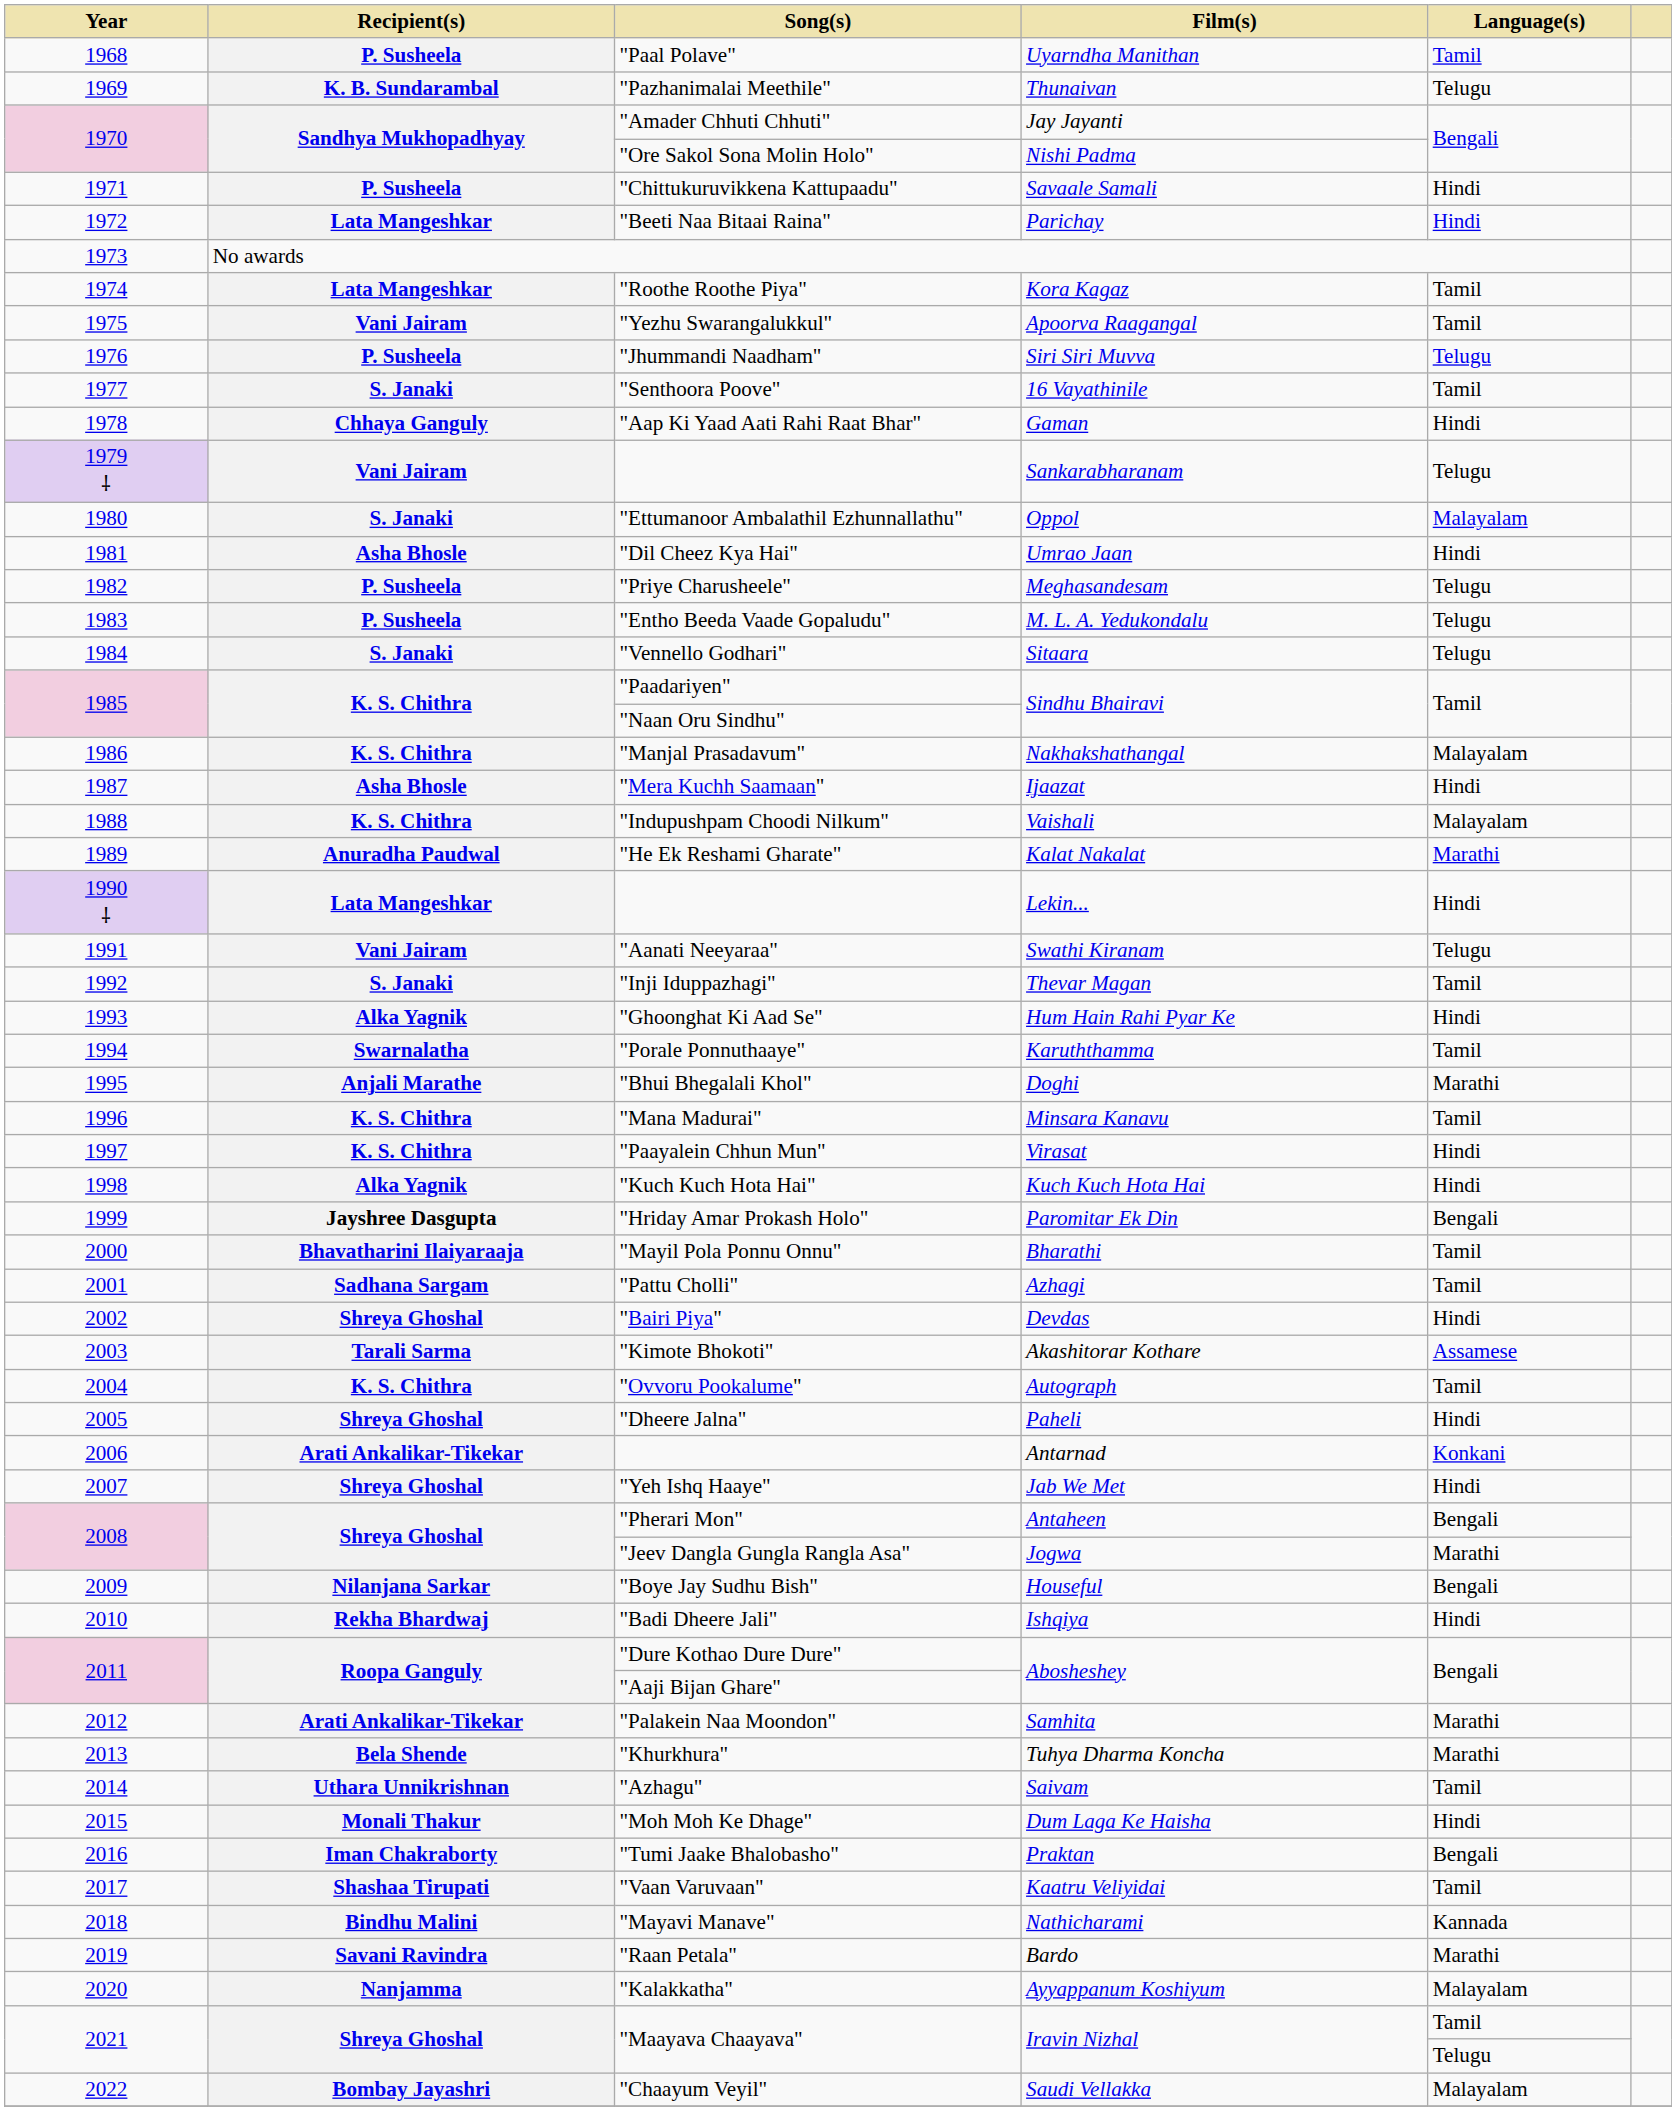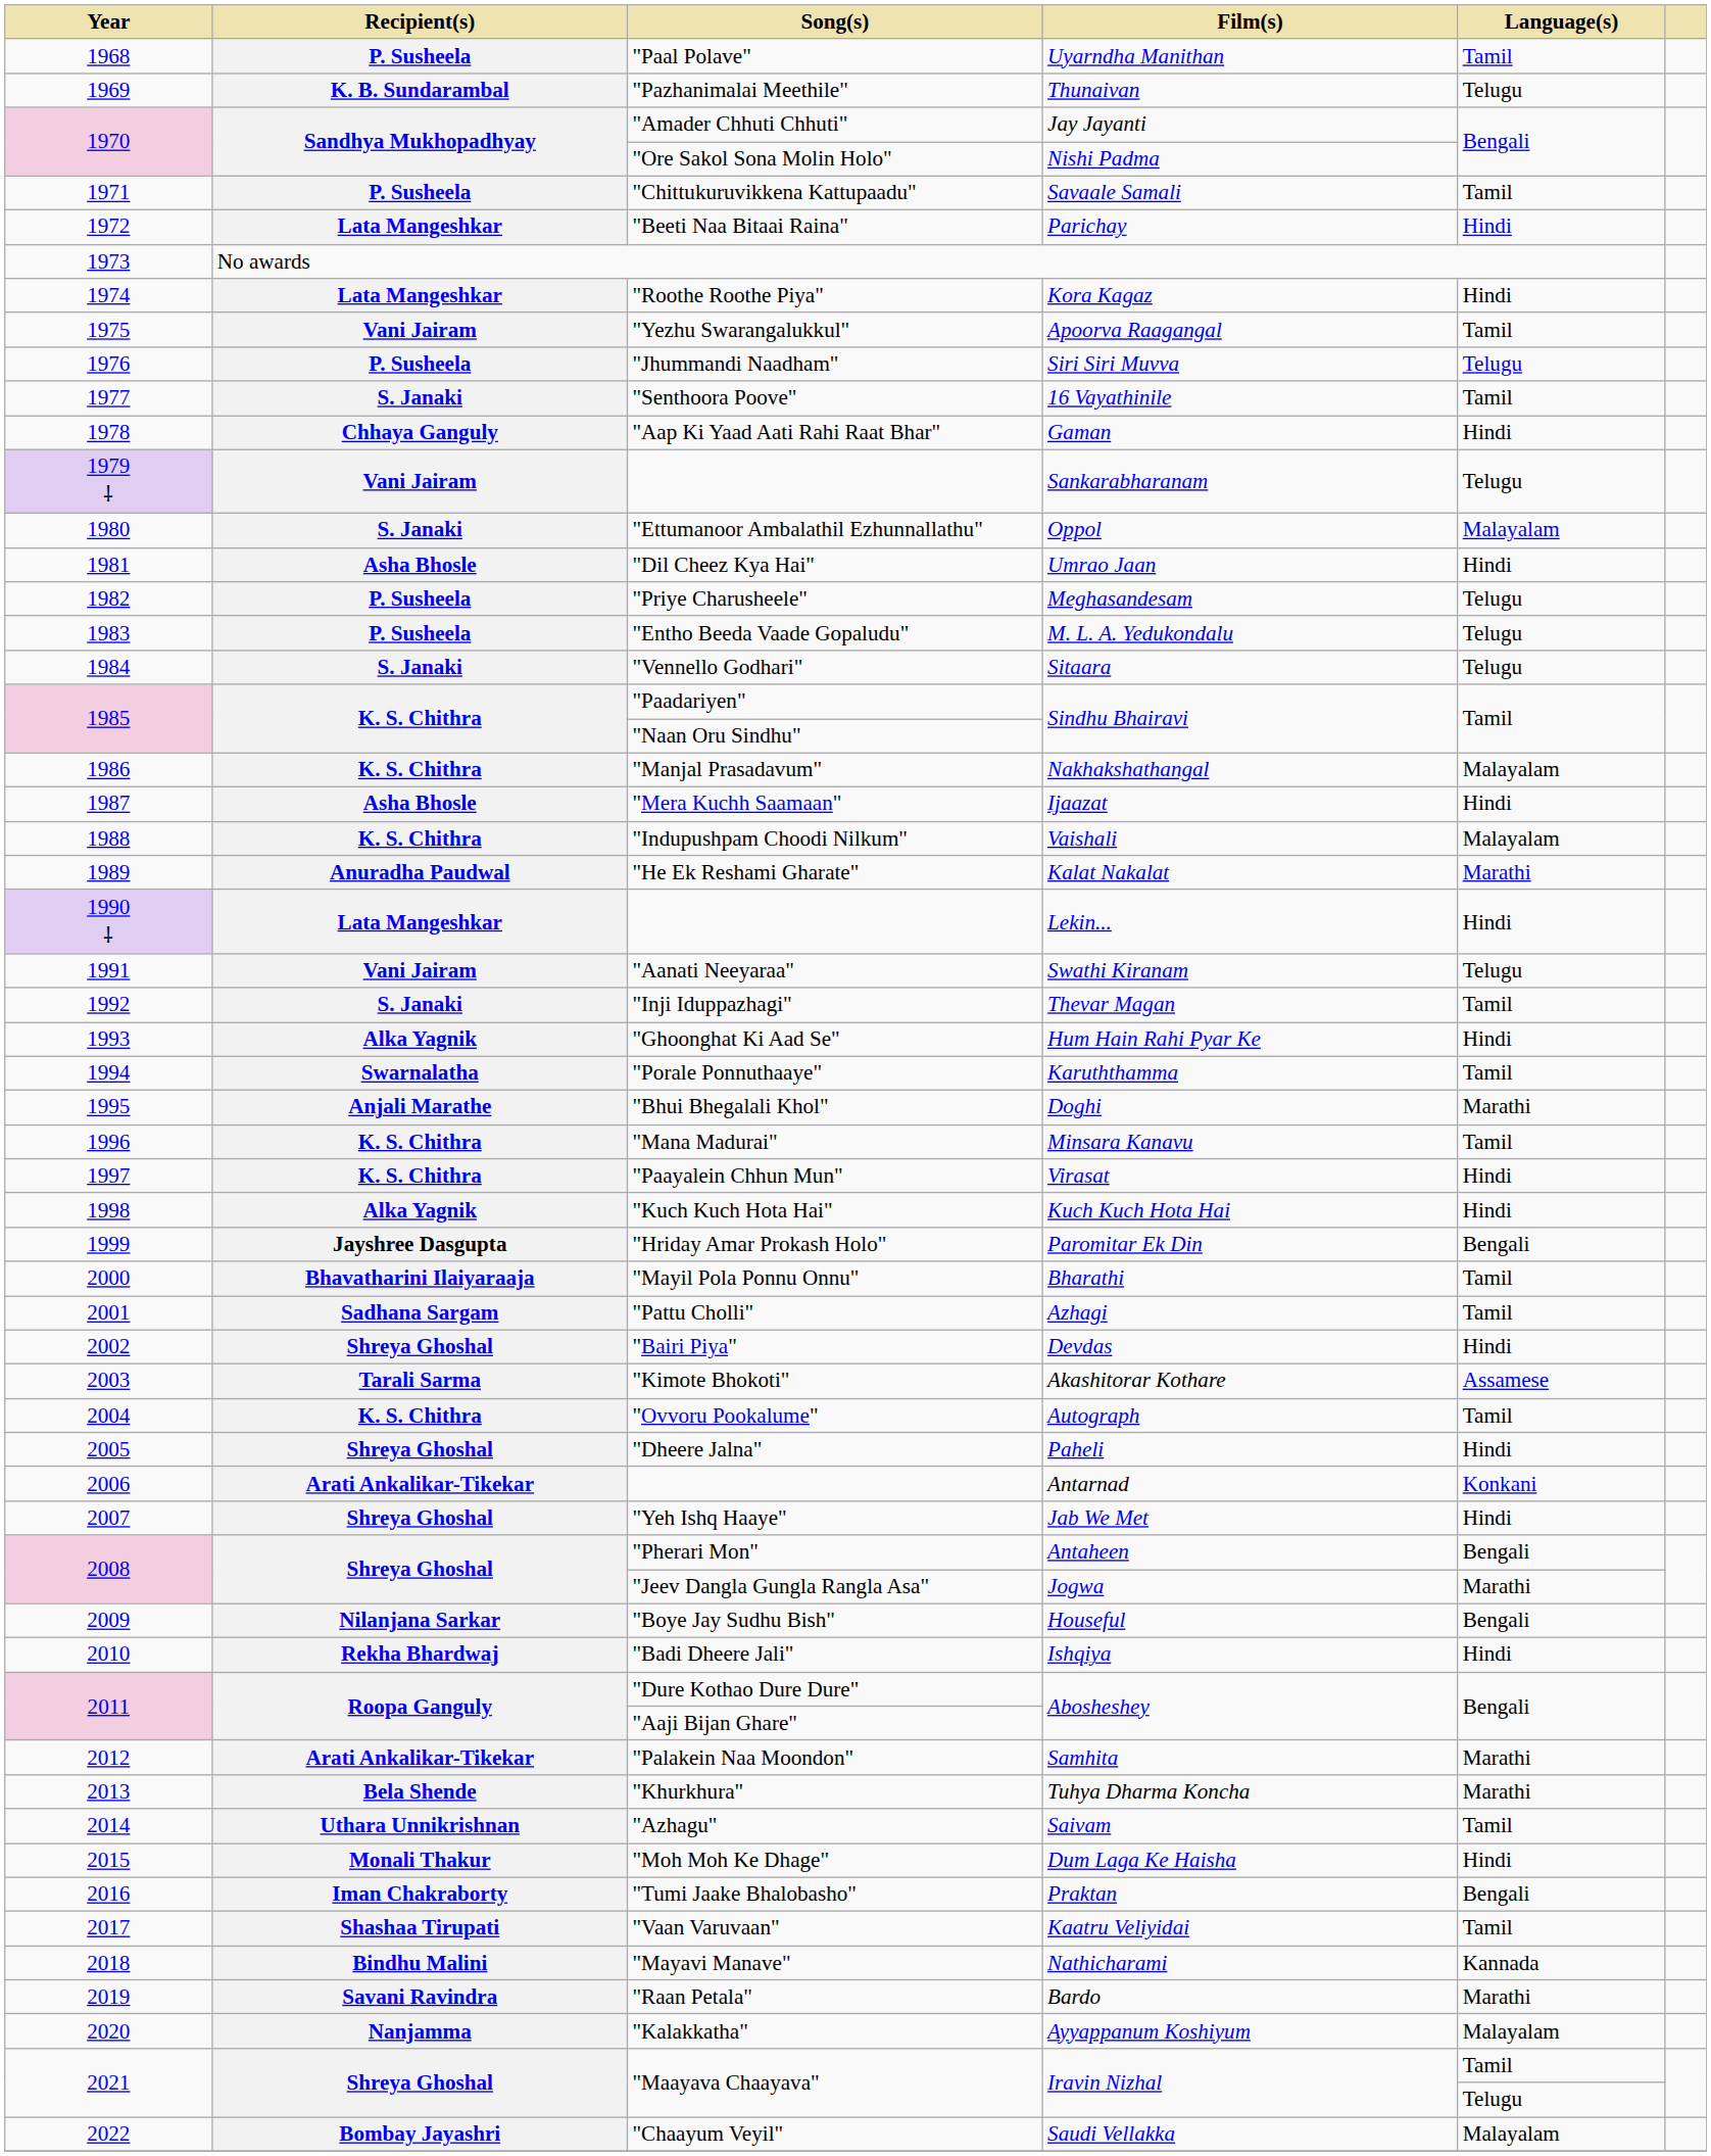"Chittukuruvikkena Kattupaadu" | Language(s): Hindi -> Tamil
"Roothe Roothe Piya" | Language(s): Tamil -> Hindi
